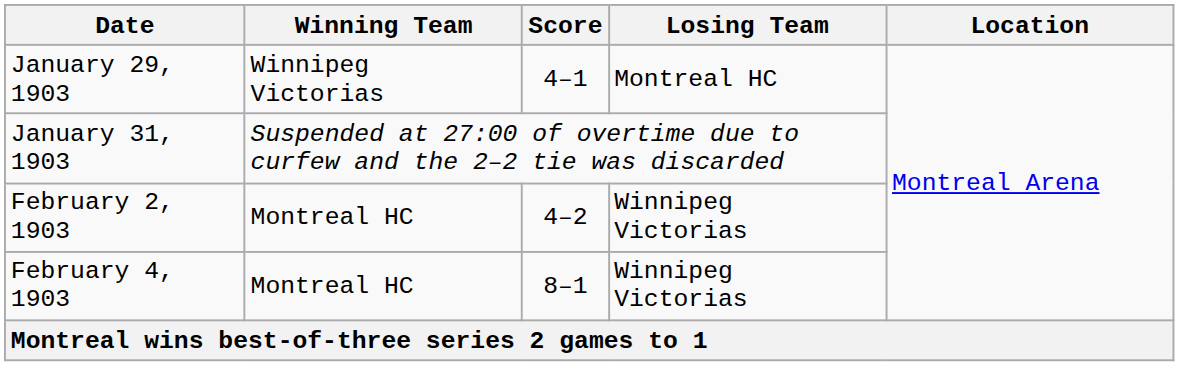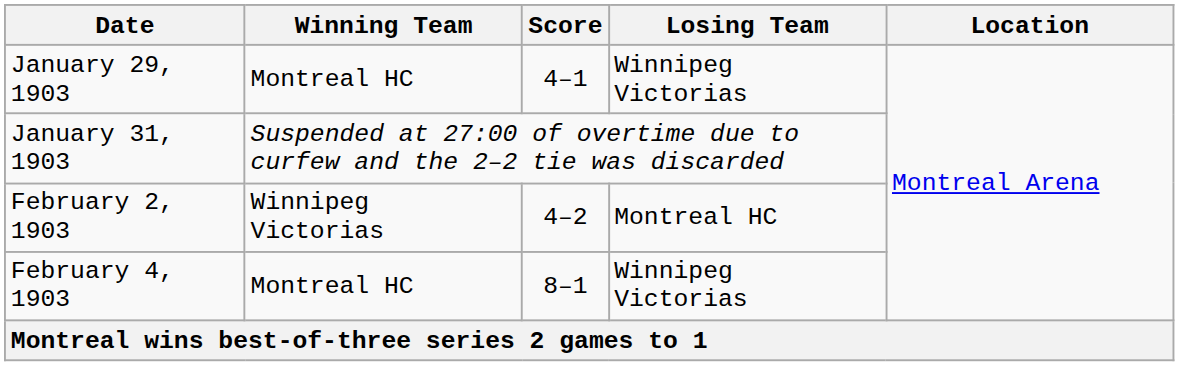January 29, 1903 | Winning Team: Winnipeg Victorias -> Montreal HC
January 29, 1903 | Losing Team: Montreal HC -> Winnipeg Victorias
February 2, 1903 | Winning Team: Montreal HC -> Winnipeg Victorias
February 2, 1903 | Losing Team: Winnipeg Victorias -> Montreal HC
